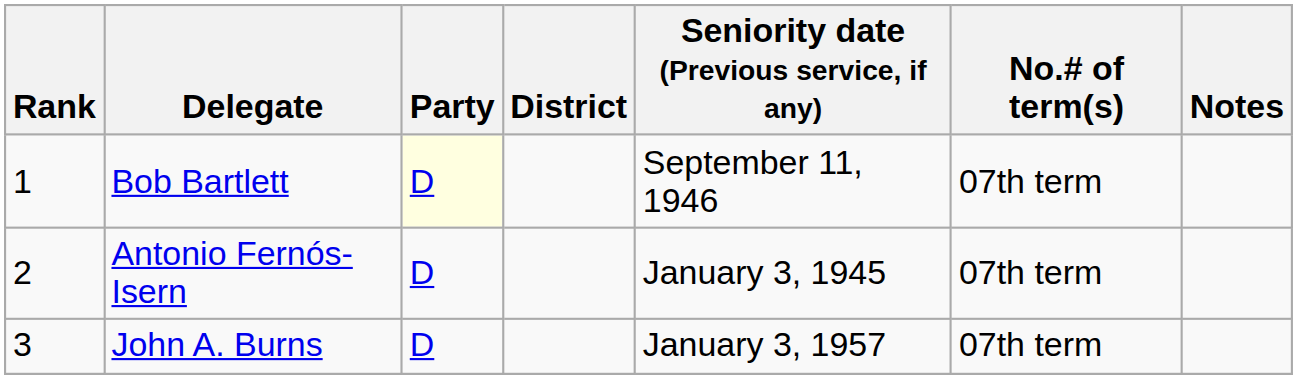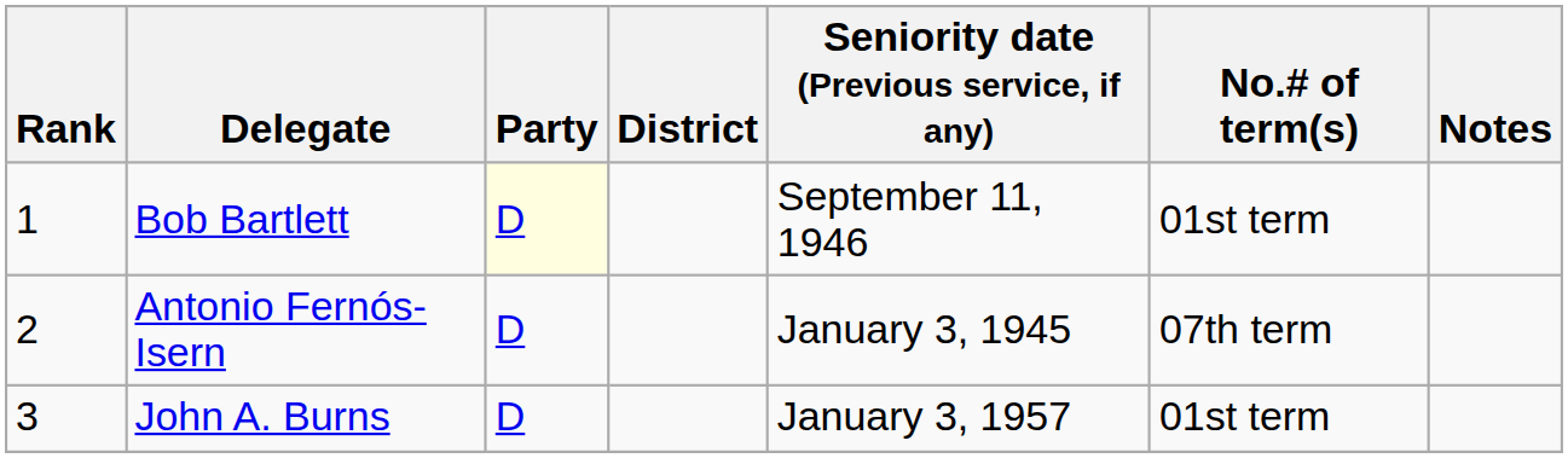Bob Bartlett | No.# of term(s): 07th term -> 01st term
John A. Burns | No.# of term(s): 07th term -> 01st term
